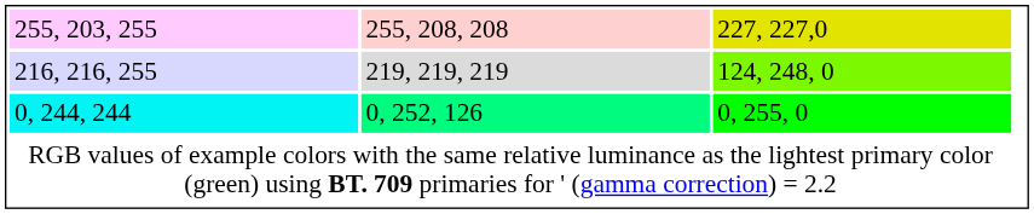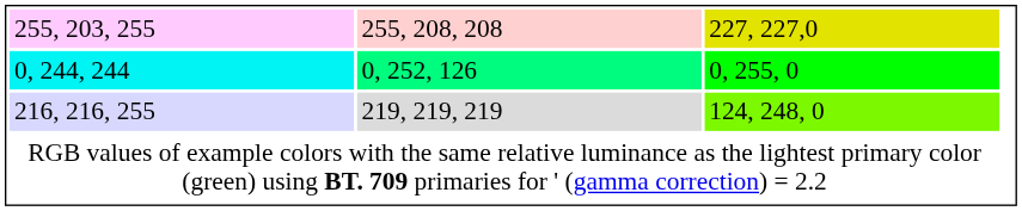rows swapped: 216, 216, 255 <-> 0, 244, 244
